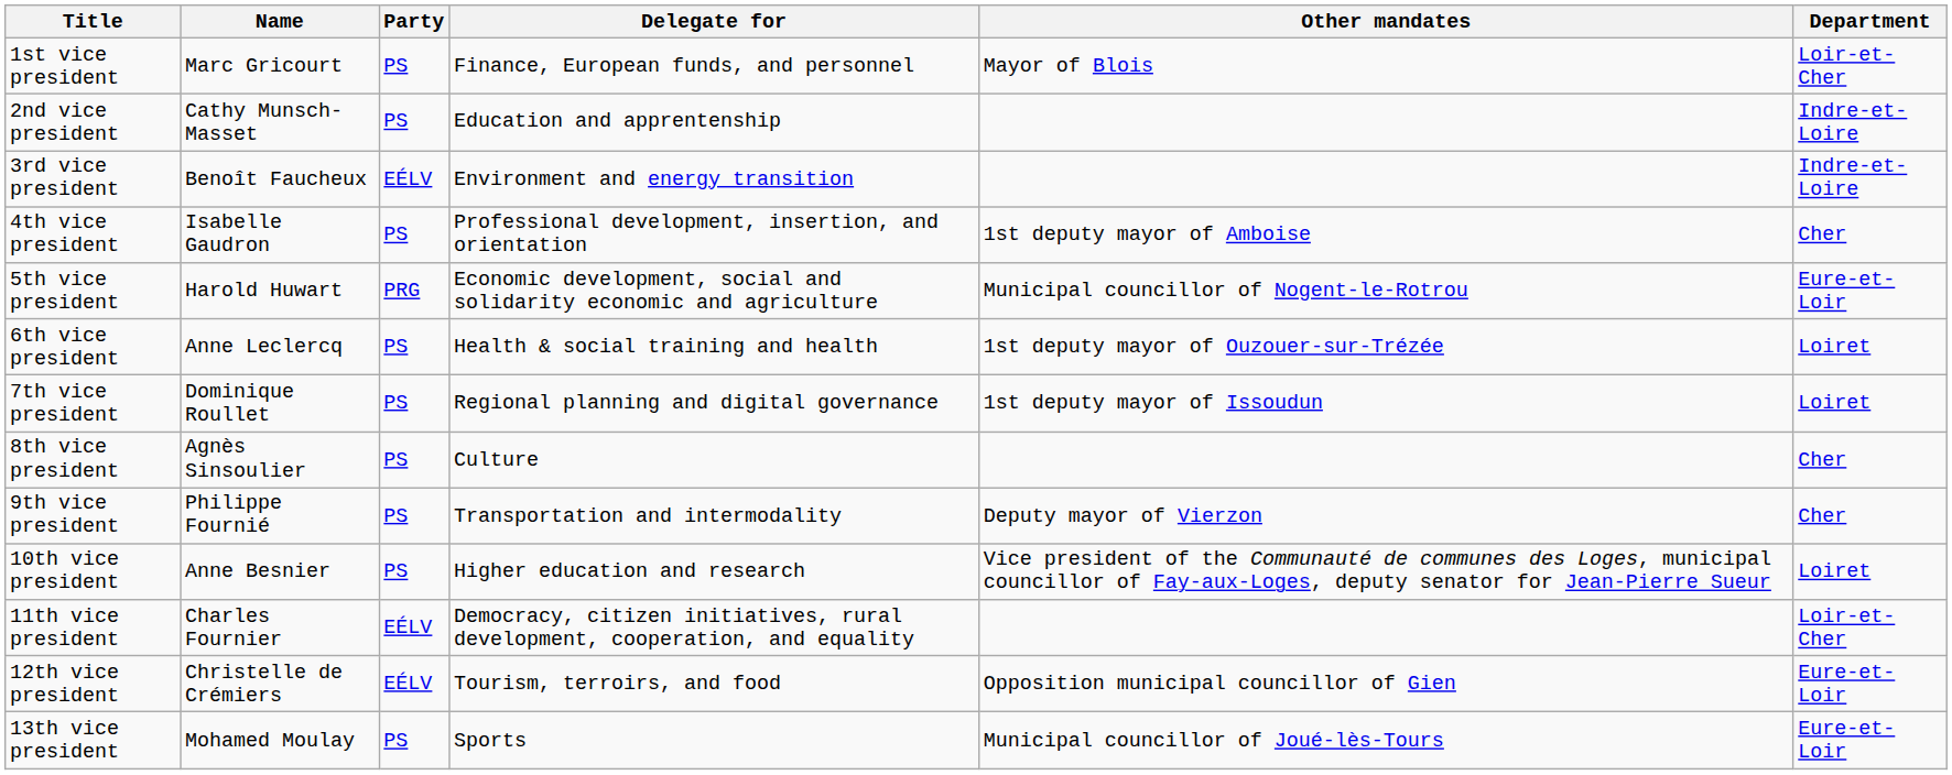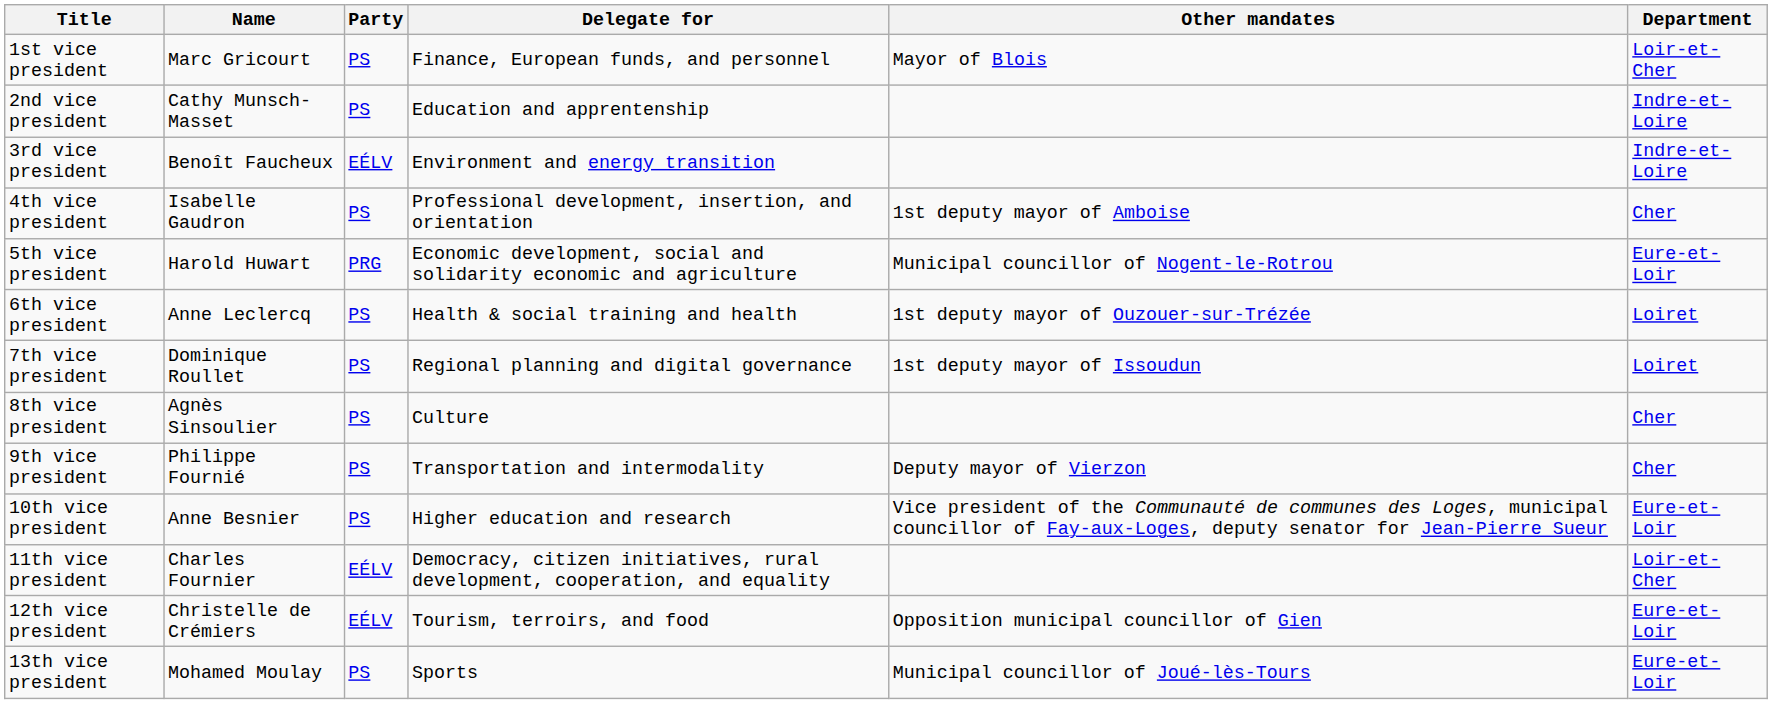10th vice president | Department: Loiret -> Eure-et-Loir
